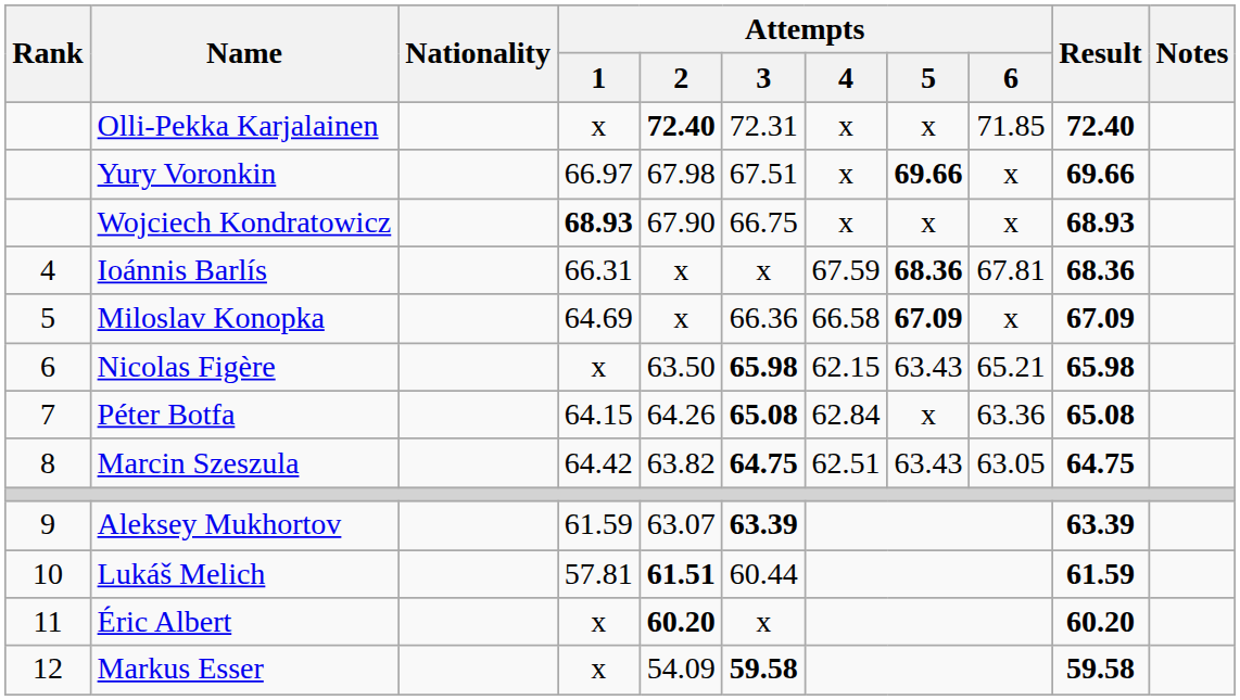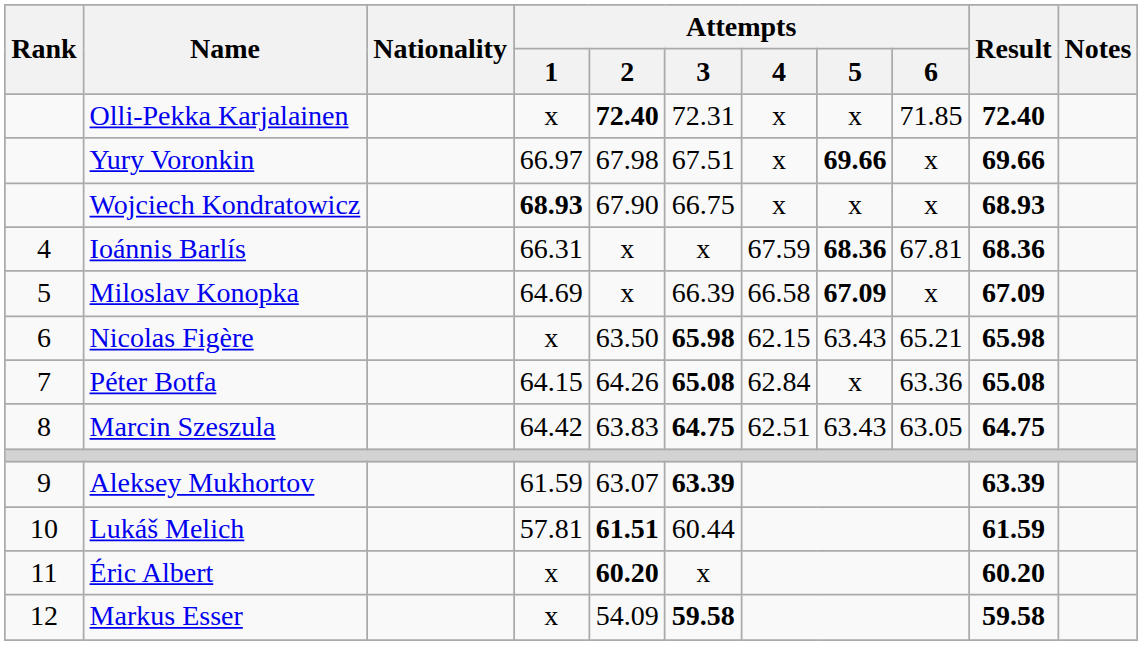Miloslav Konopka | Attempts / 3: 66.36 -> 66.39
Marcin Szeszula | Attempts / 2: 63.82 -> 63.83
